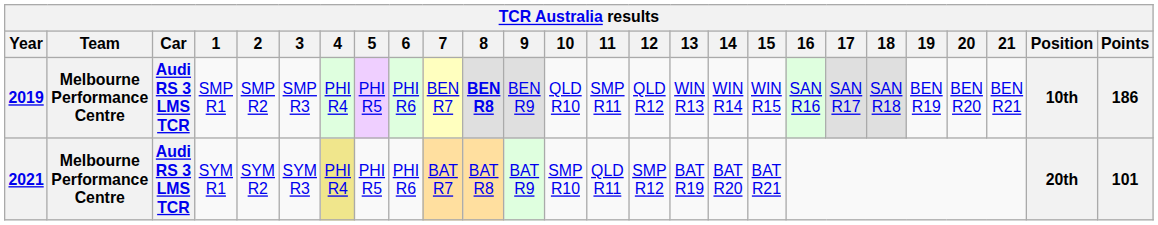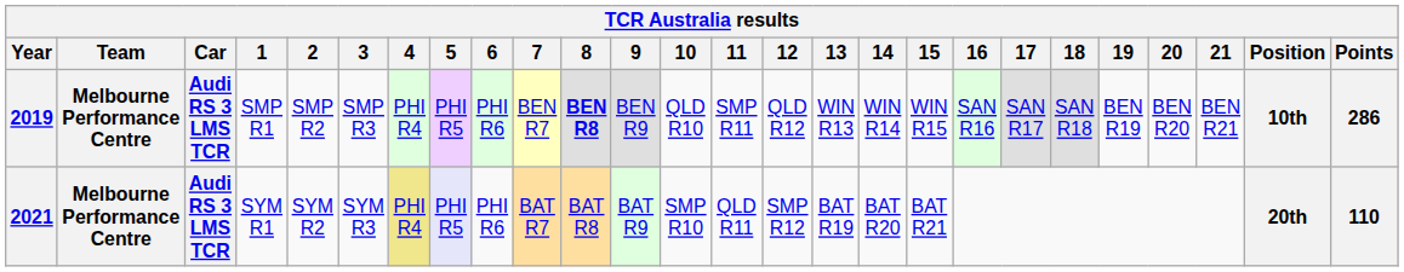2019 | Points: 186 -> 286
2021 | 5: no background -> lavender background
2021 | Points: 101 -> 110
